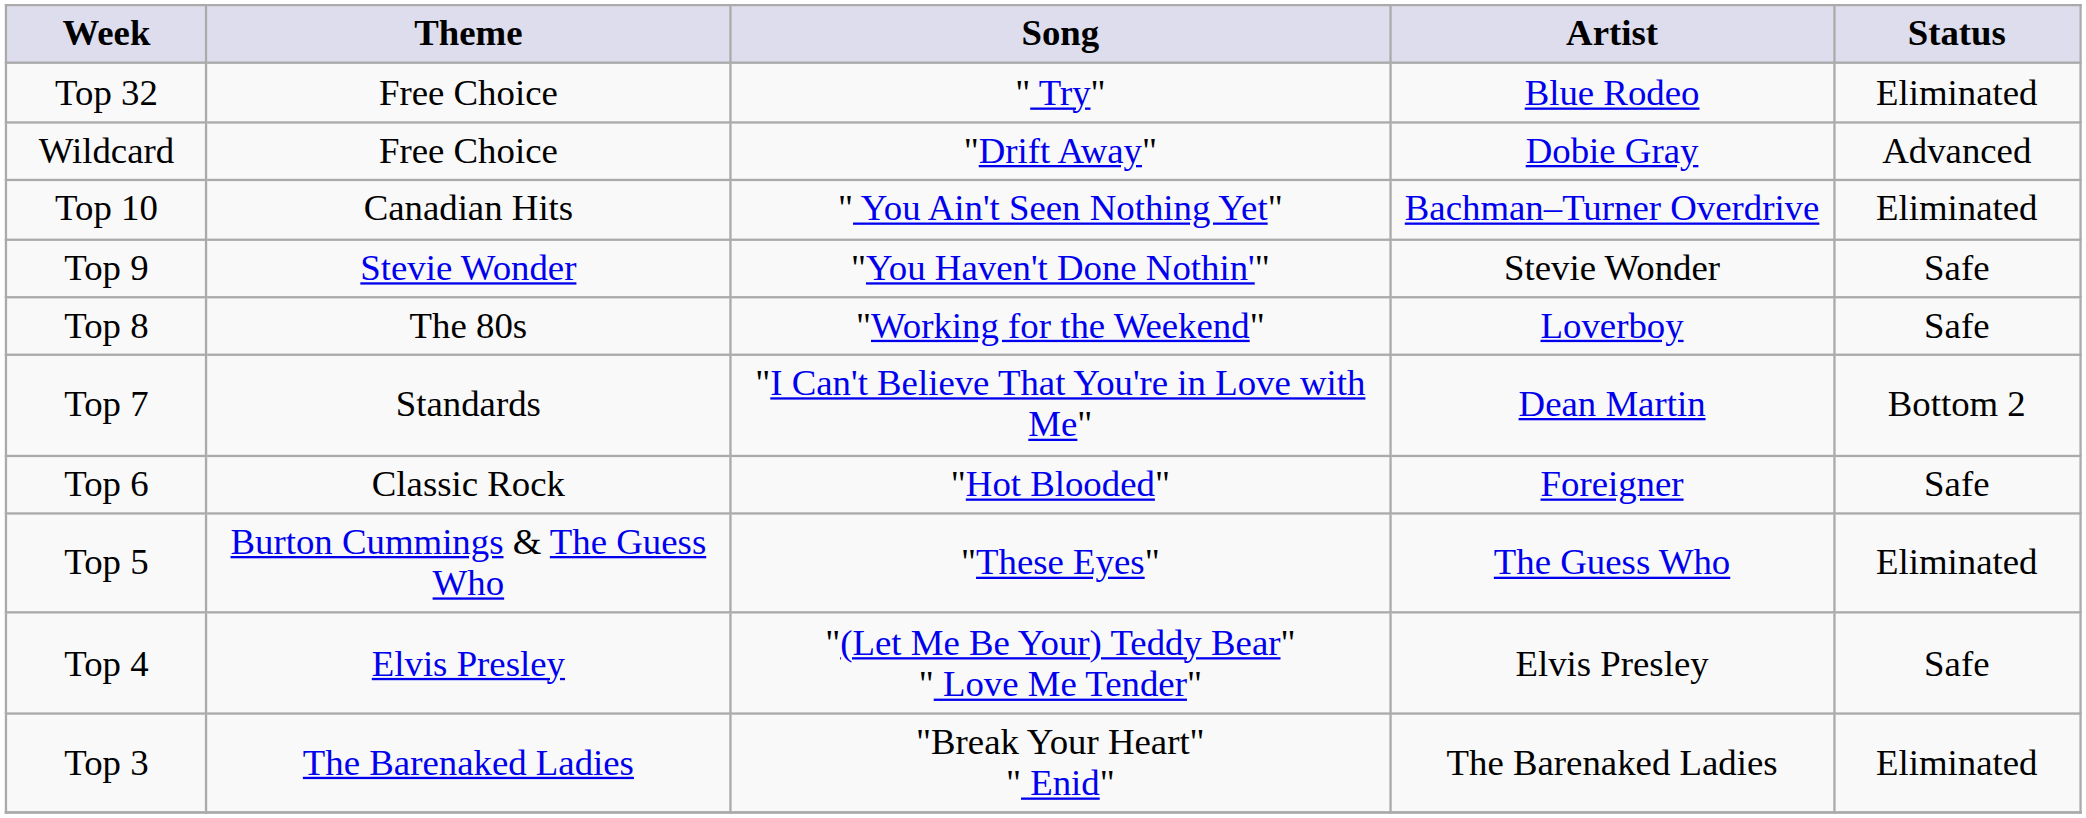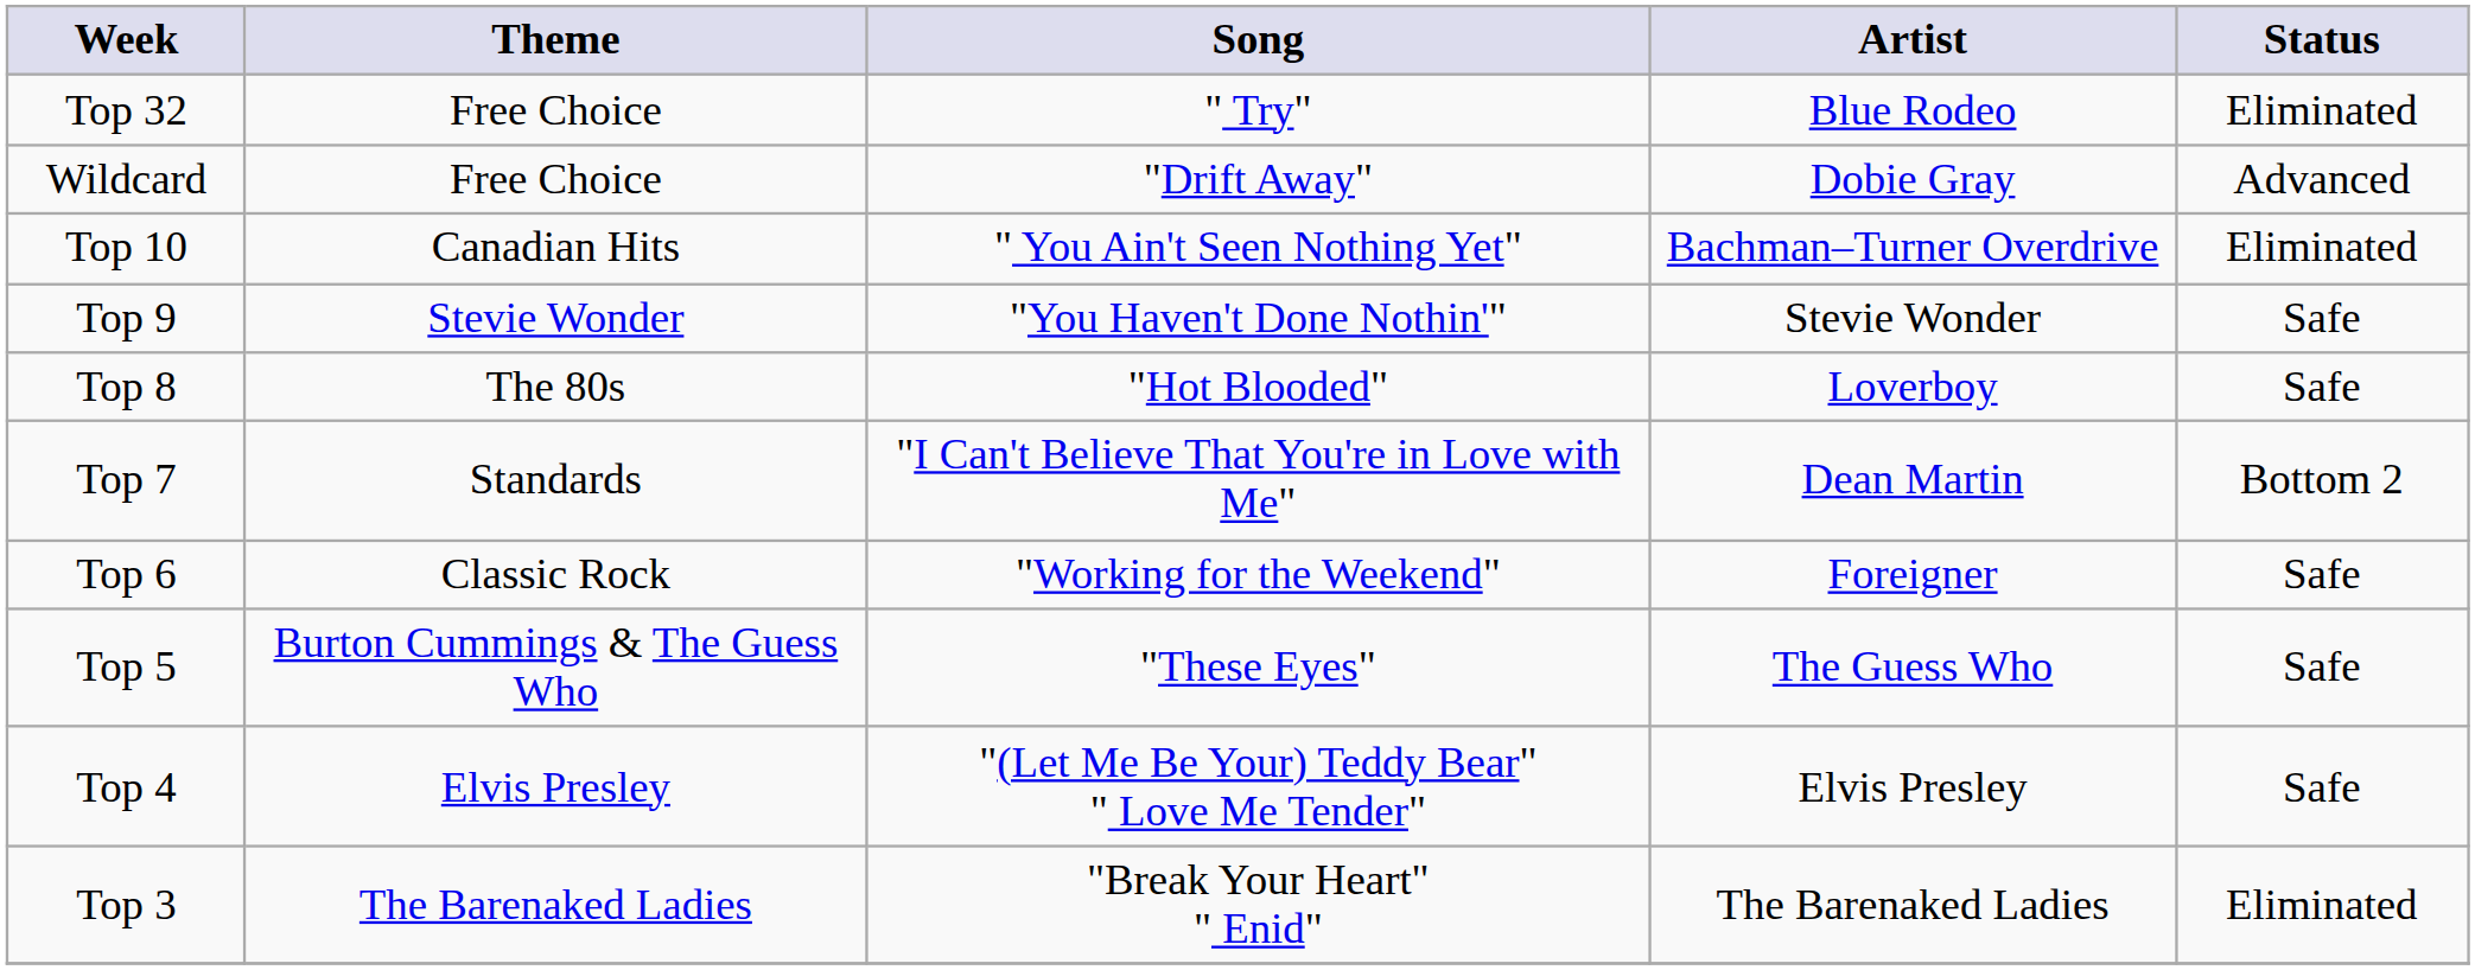Top 8 | Song: "Working for the Weekend" -> "Hot Blooded"
Top 6 | Song: "Hot Blooded" -> "Working for the Weekend"
Top 5 | Status: Eliminated -> Safe
